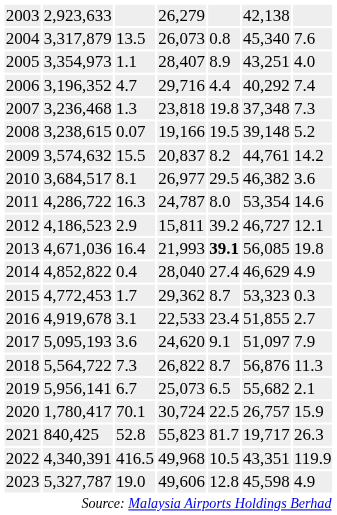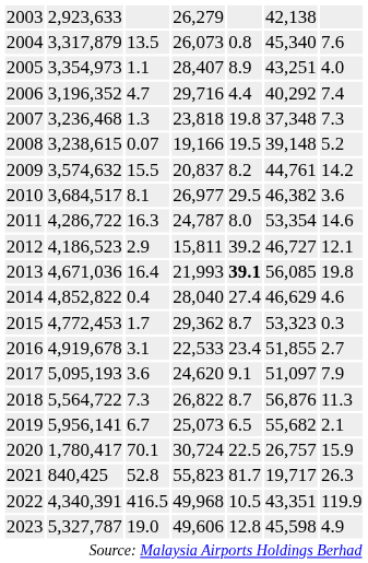2014 | column 7: 4.9 -> 4.6
